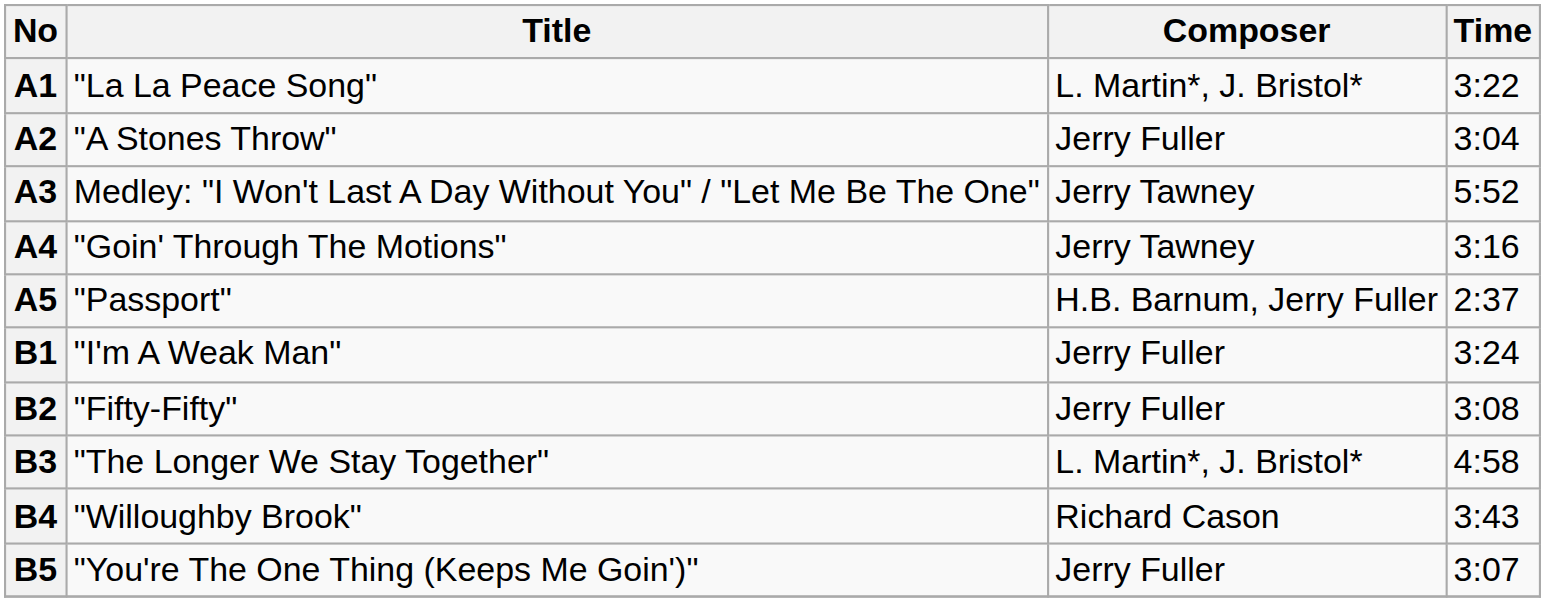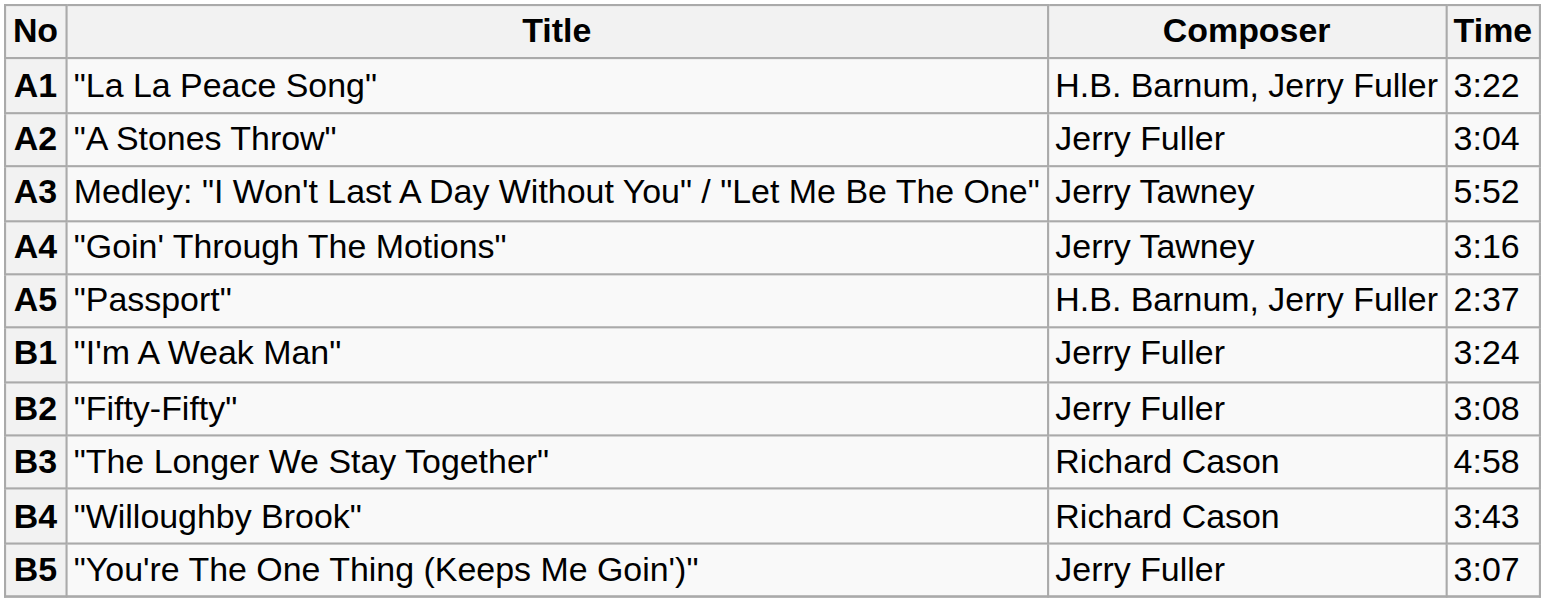A1 | Composer: L. Martin*, J. Bristol* -> H.B. Barnum, Jerry Fuller
B3 | Composer: L. Martin*, J. Bristol* -> Richard Cason
